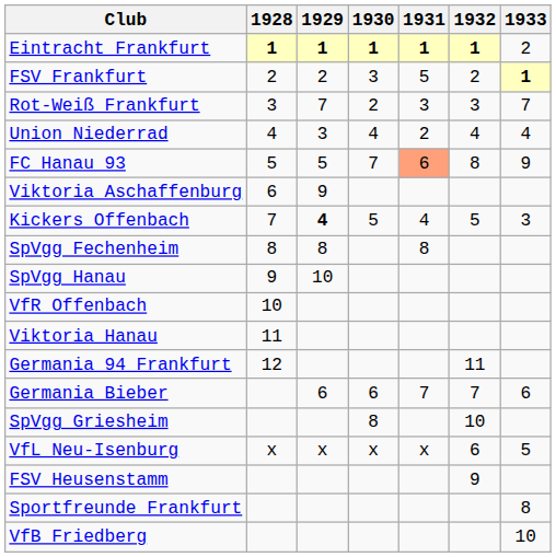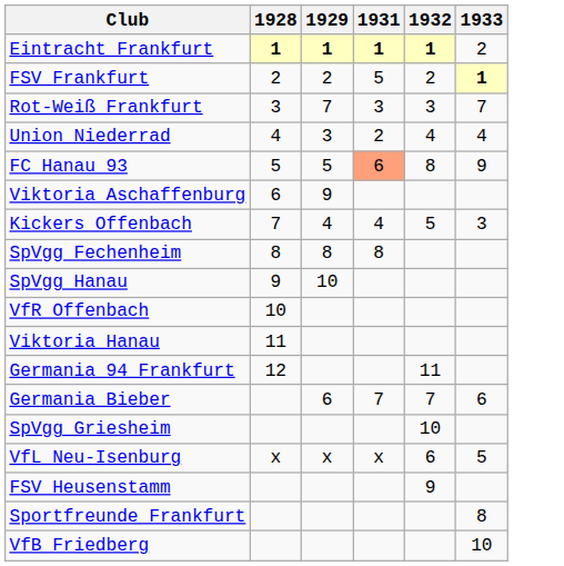- column: 1930 | 1 | 3 | 2 | 4 | 7 | 5 | 6 | 8 | x
Kickers Offenbach | 1929: bold -> normal
